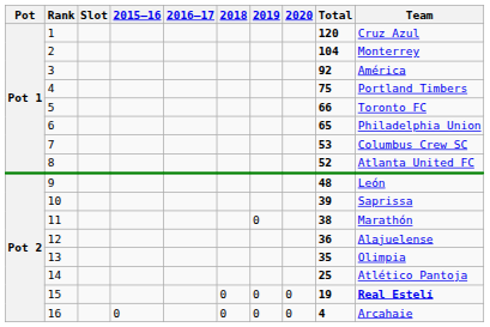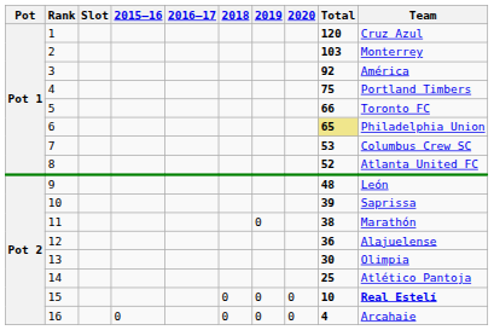2 | Total: 104 -> 103
6 | Total: no background -> khaki background
13 | Total: 35 -> 30
15 | Total: 19 -> 10
